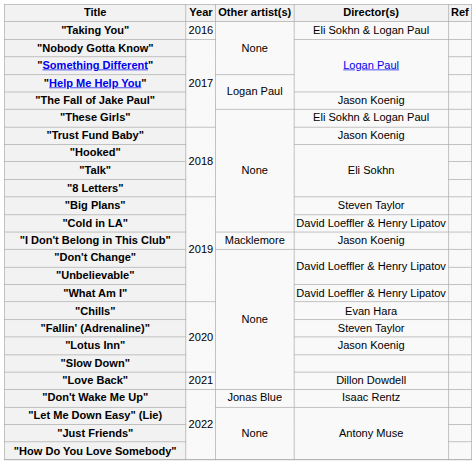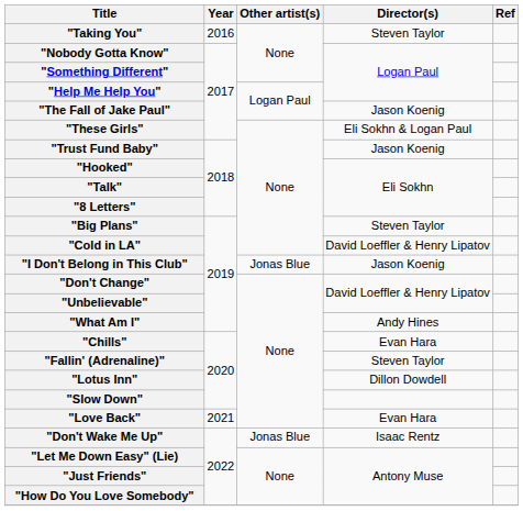"Taking You" | Director(s): Eli Sokhn & Logan Paul -> Steven Taylor
"I Don't Belong in This Club" | Other artist(s): Macklemore -> Jonas Blue
"What Am I" | Director(s): David Loeffler & Henry Lipatov -> Andy Hines
"Lotus Inn" | Director(s): Jason Koenig -> Dillon Dowdell
"Love Back" | Director(s): Dillon Dowdell -> Evan Hara
